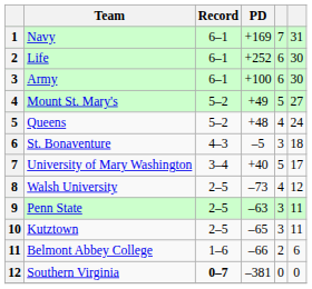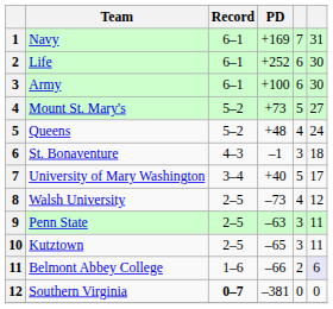Mount St. Mary's | PD: +49 -> +73
St. Bonaventure | PD: –5 -> –1
Belmont Abbey College | column 6: no background -> lavender background
